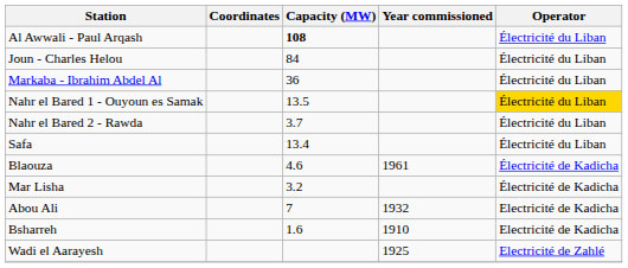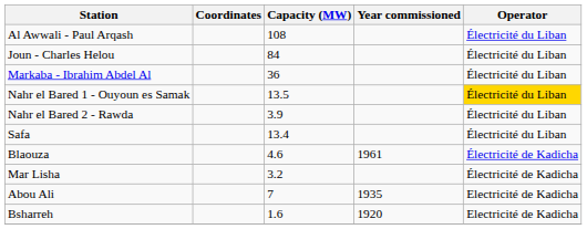Al Awwali - Paul Arqash | Capacity (MW): bold -> normal
Nahr el Bared 2 - Rawda | Capacity (MW): 3.7 -> 3.9
Abou Ali | Year commissioned: 1932 -> 1935
Bsharreh | Year commissioned: 1910 -> 1920
- row: Wadi el Aarayesh | 1925 | Electricité de Zahlé
